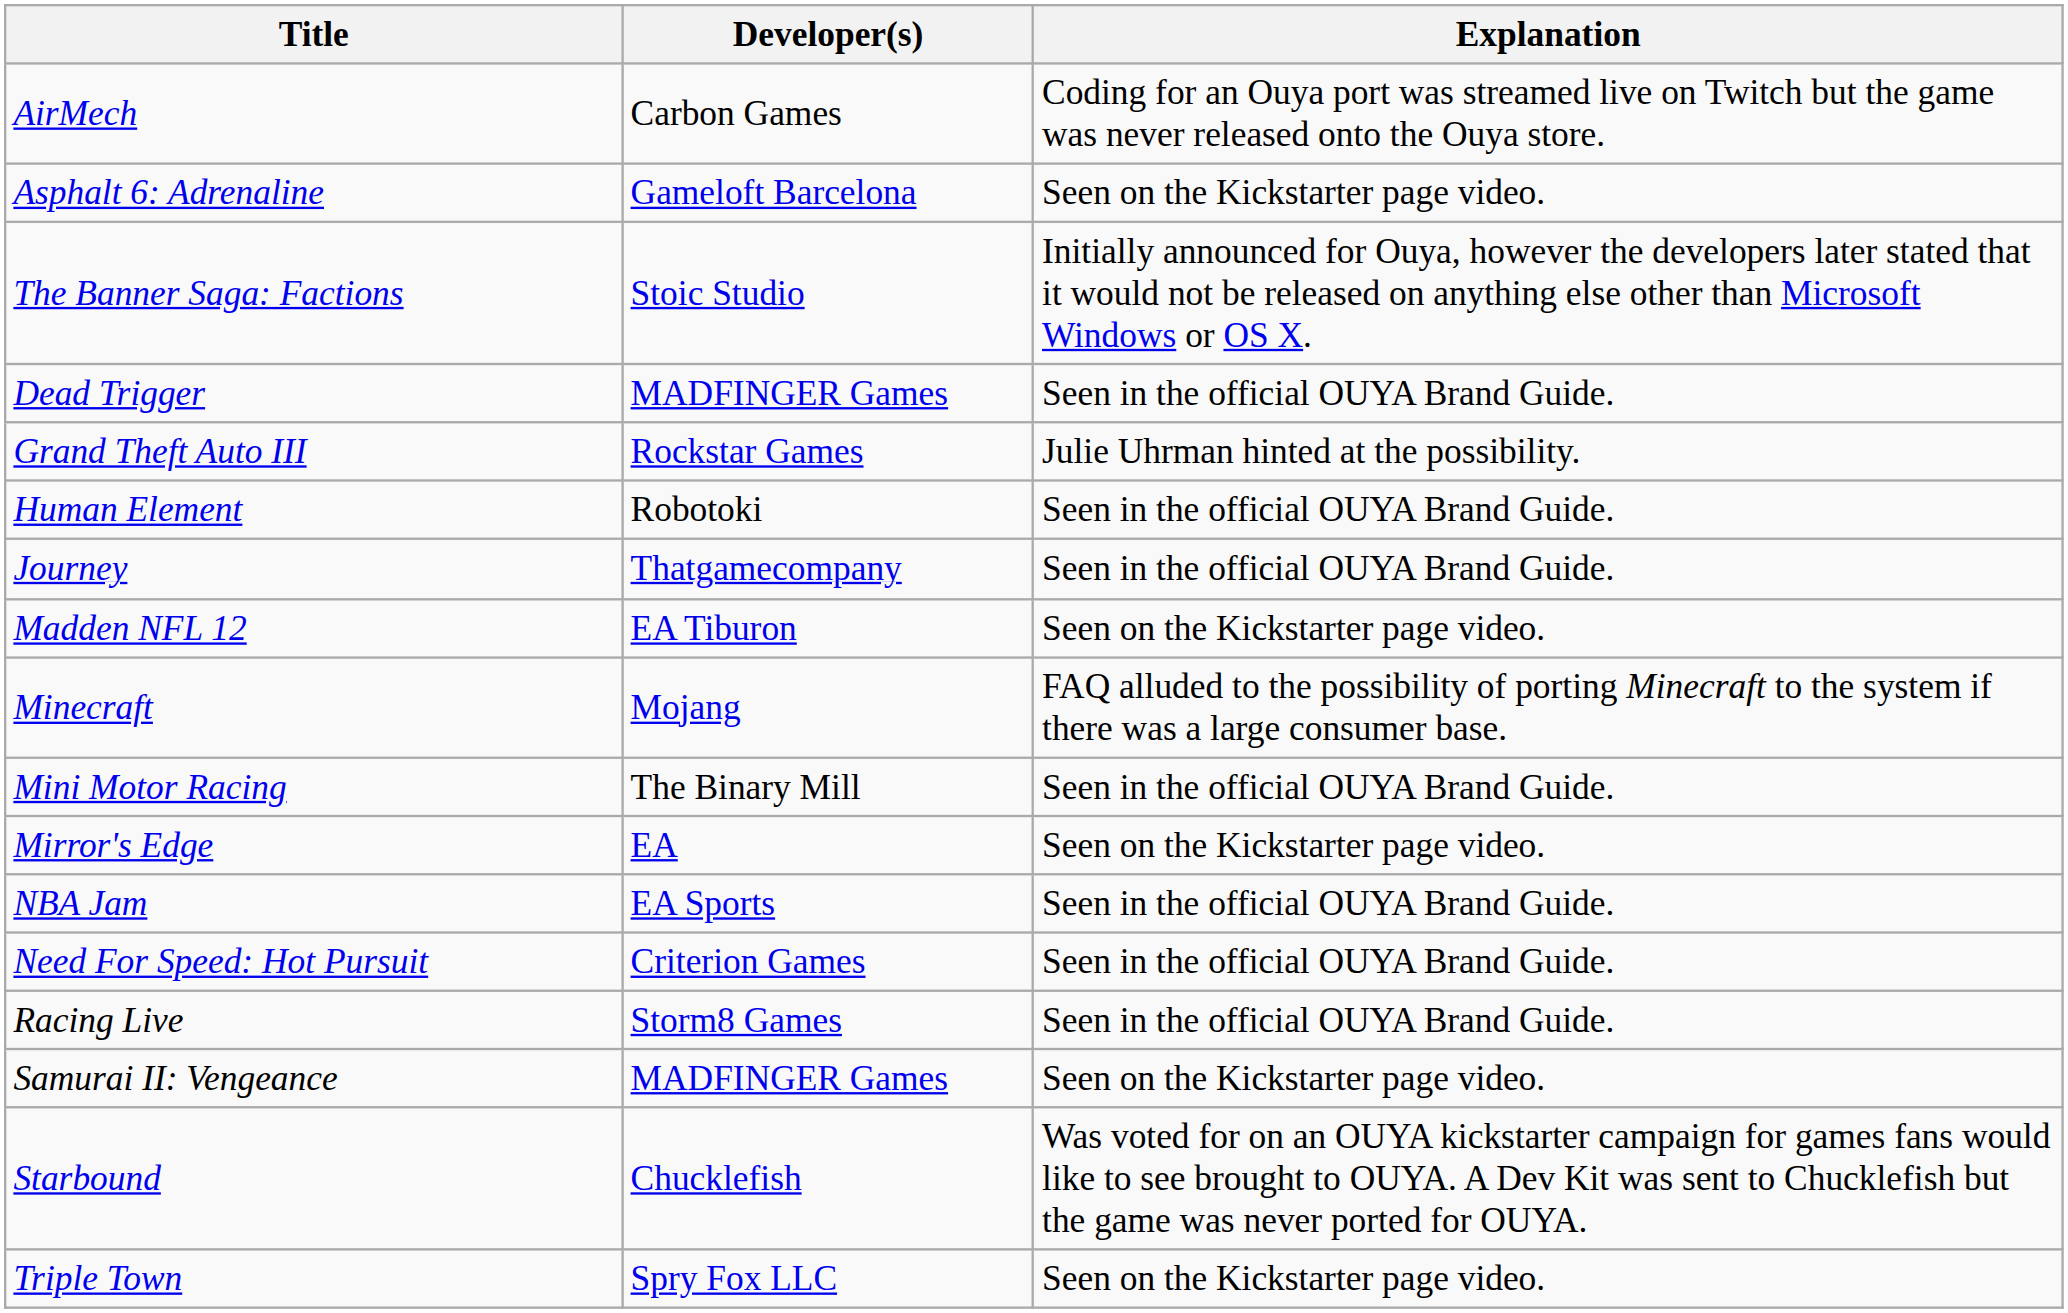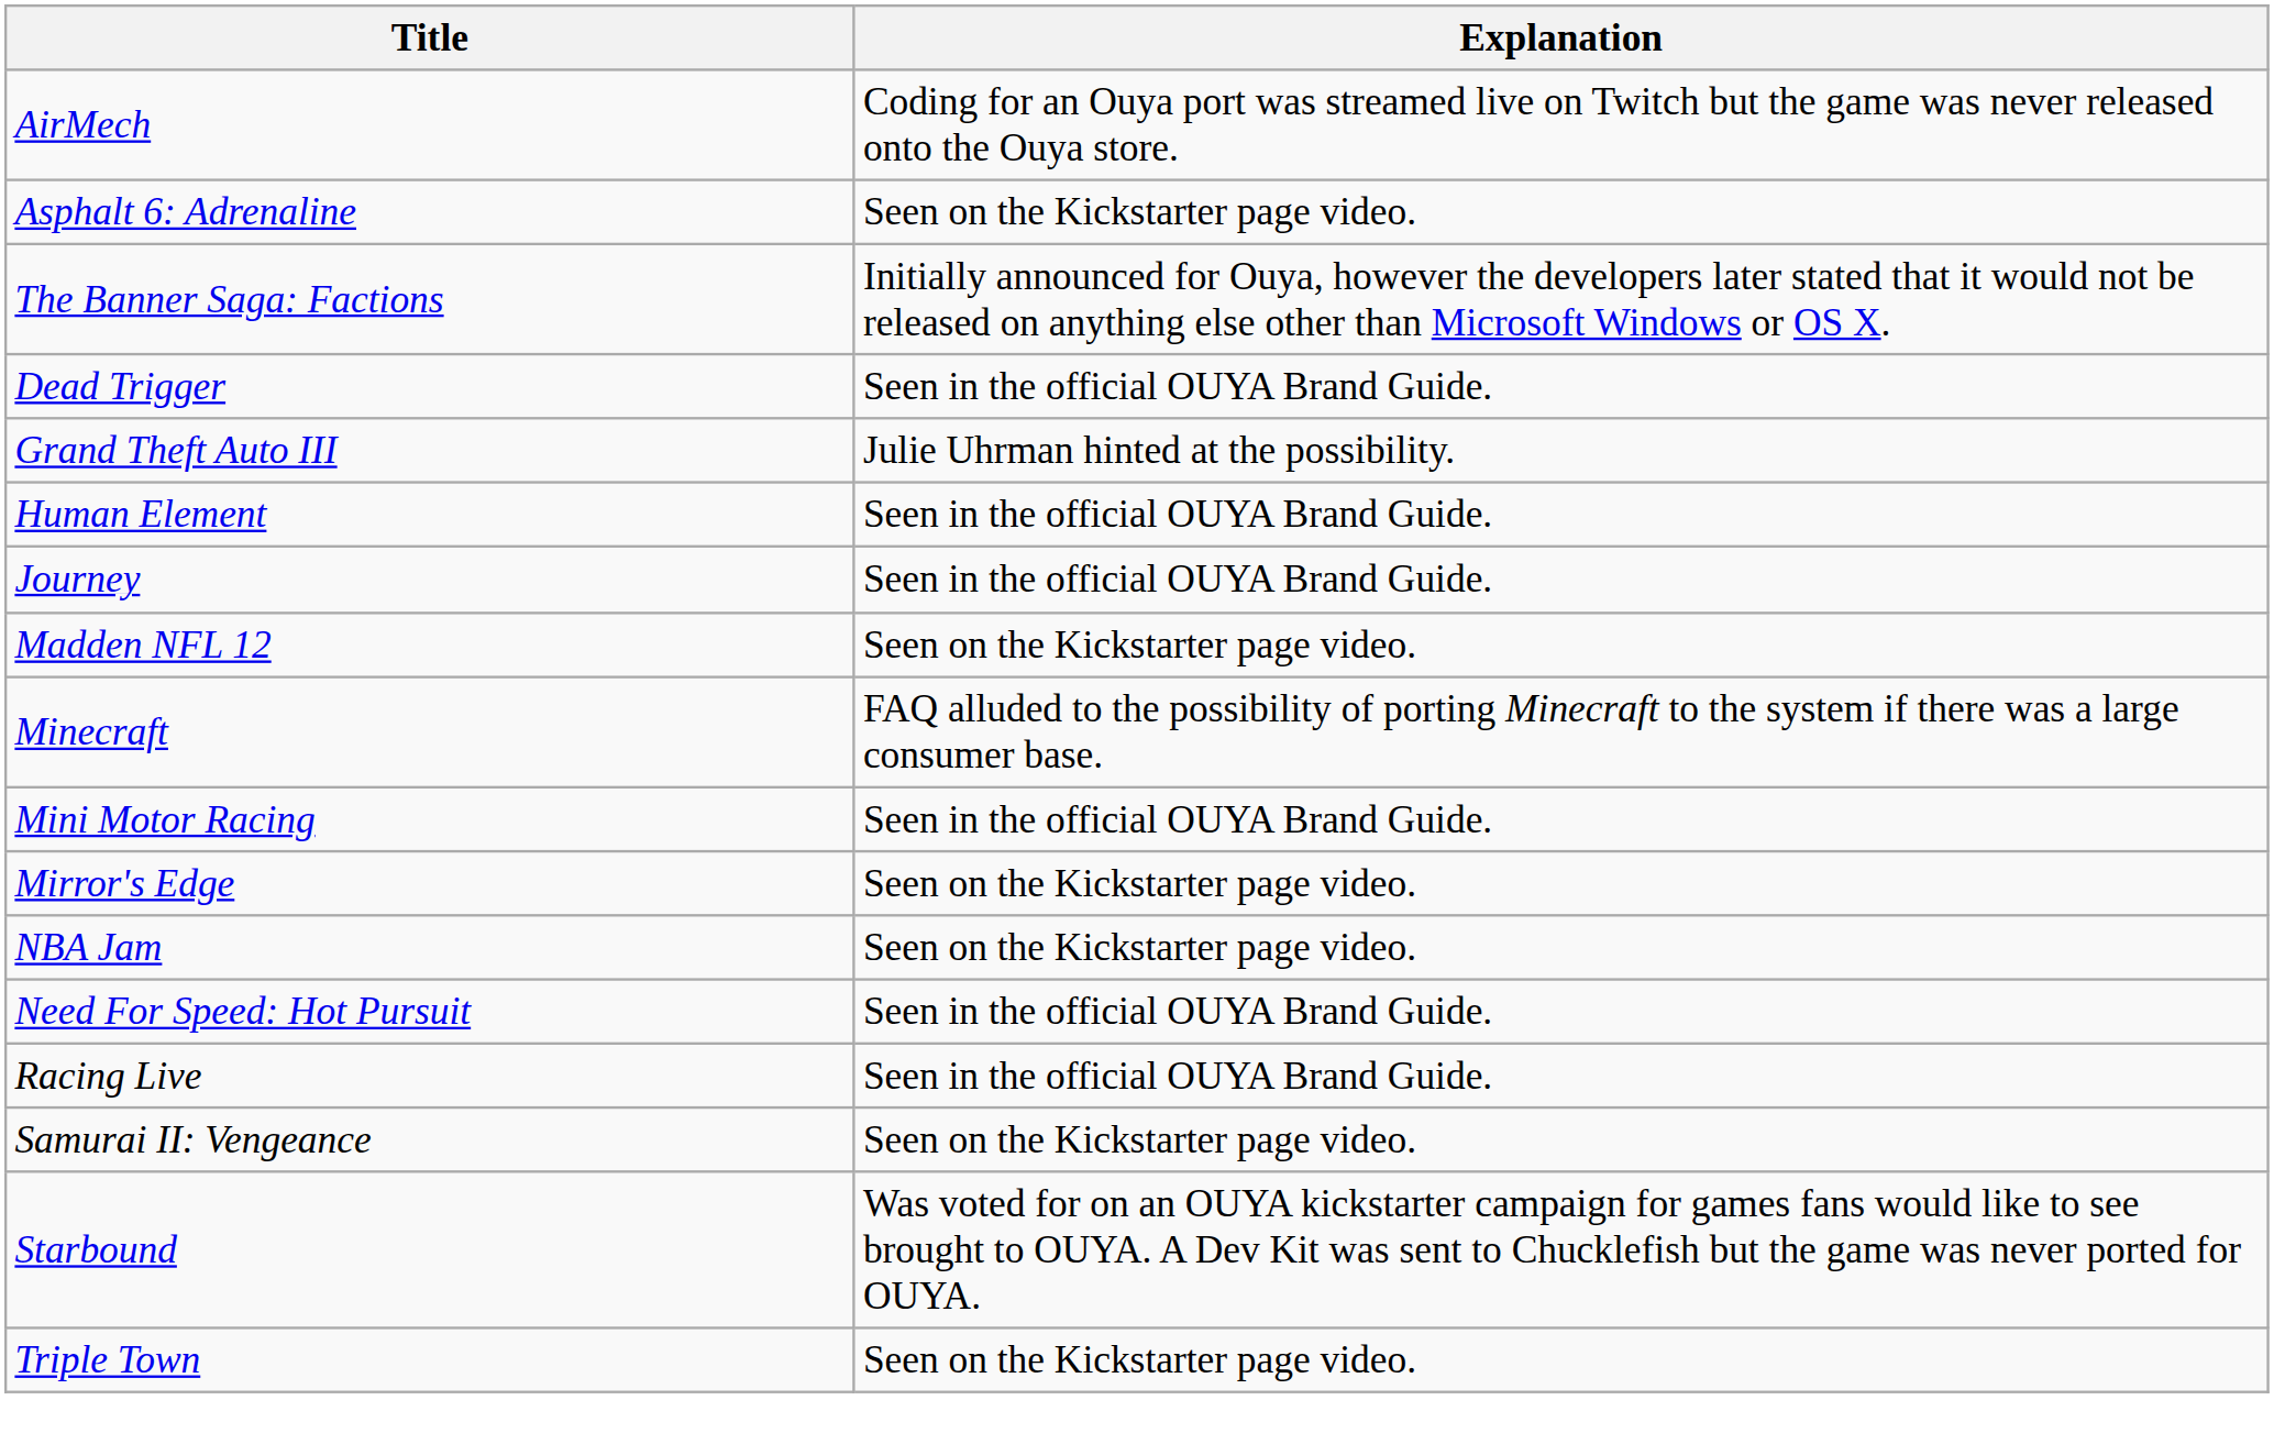- column: Developer(s) | Carbon Games | Gameloft Barcelona | Stoic Studio | MADFINGER Games | Rockstar Games | Robotoki | Thatgamecompany | EA Tiburon | Mojang | The Binary Mill | EA | EA Sports | Criterion Games | Storm8 Games | MADFINGER Games | Chucklefish | Spry Fox LLC
NBA Jam | Explanation: Seen in the official OUYA Brand Guide. -> Seen on the Kickstarter page video.
